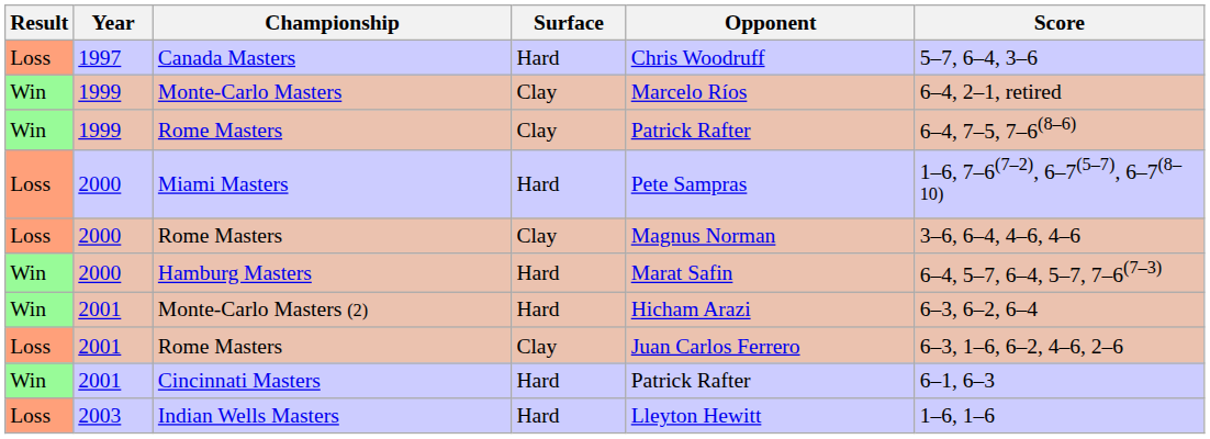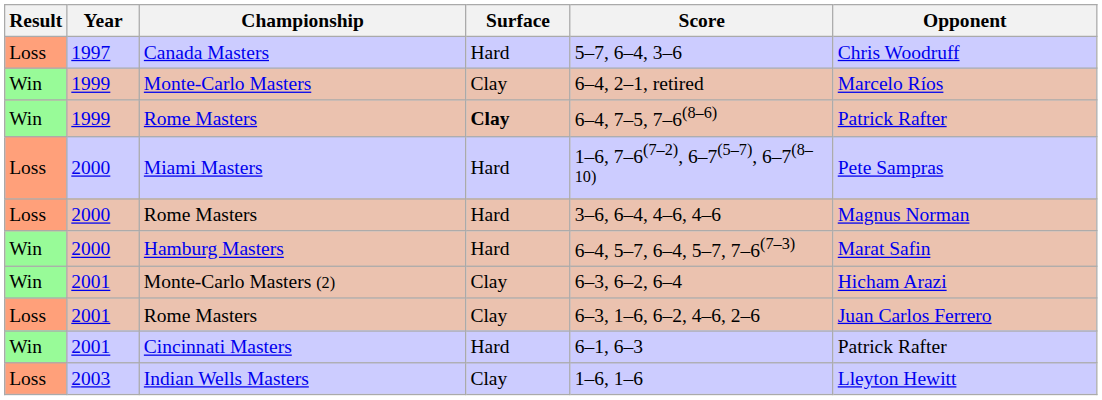columns swapped: Opponent <-> Score
1999 / Rome Masters | Surface: normal -> bold
2000 / Rome Masters | Surface: Clay -> Hard
Monte-Carlo Masters (2) | Surface: Hard -> Clay
Indian Wells Masters | Surface: Hard -> Clay
